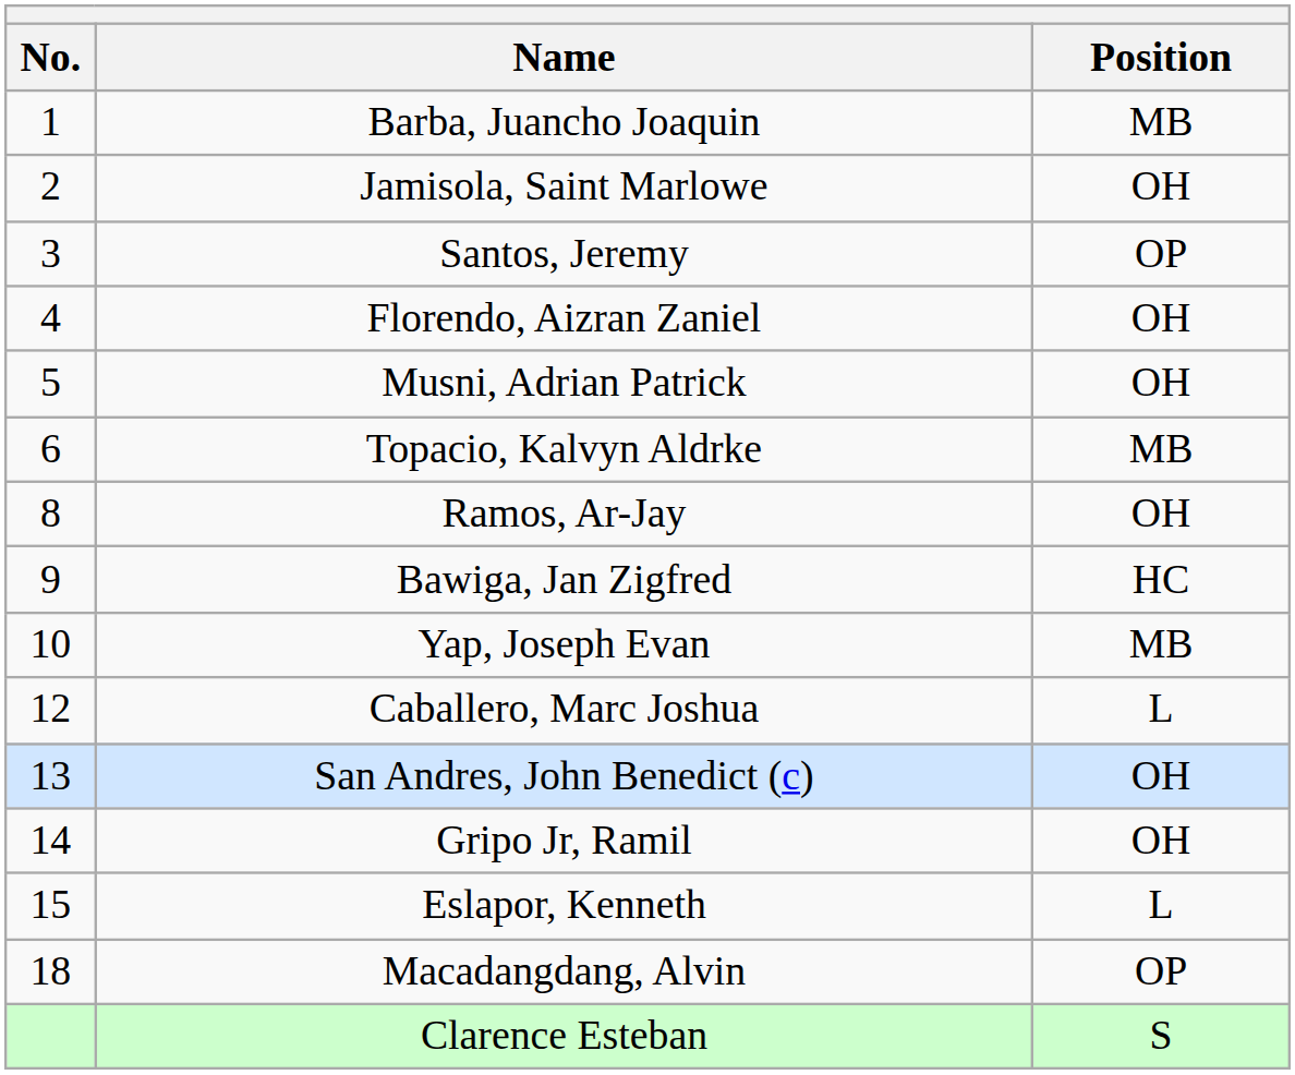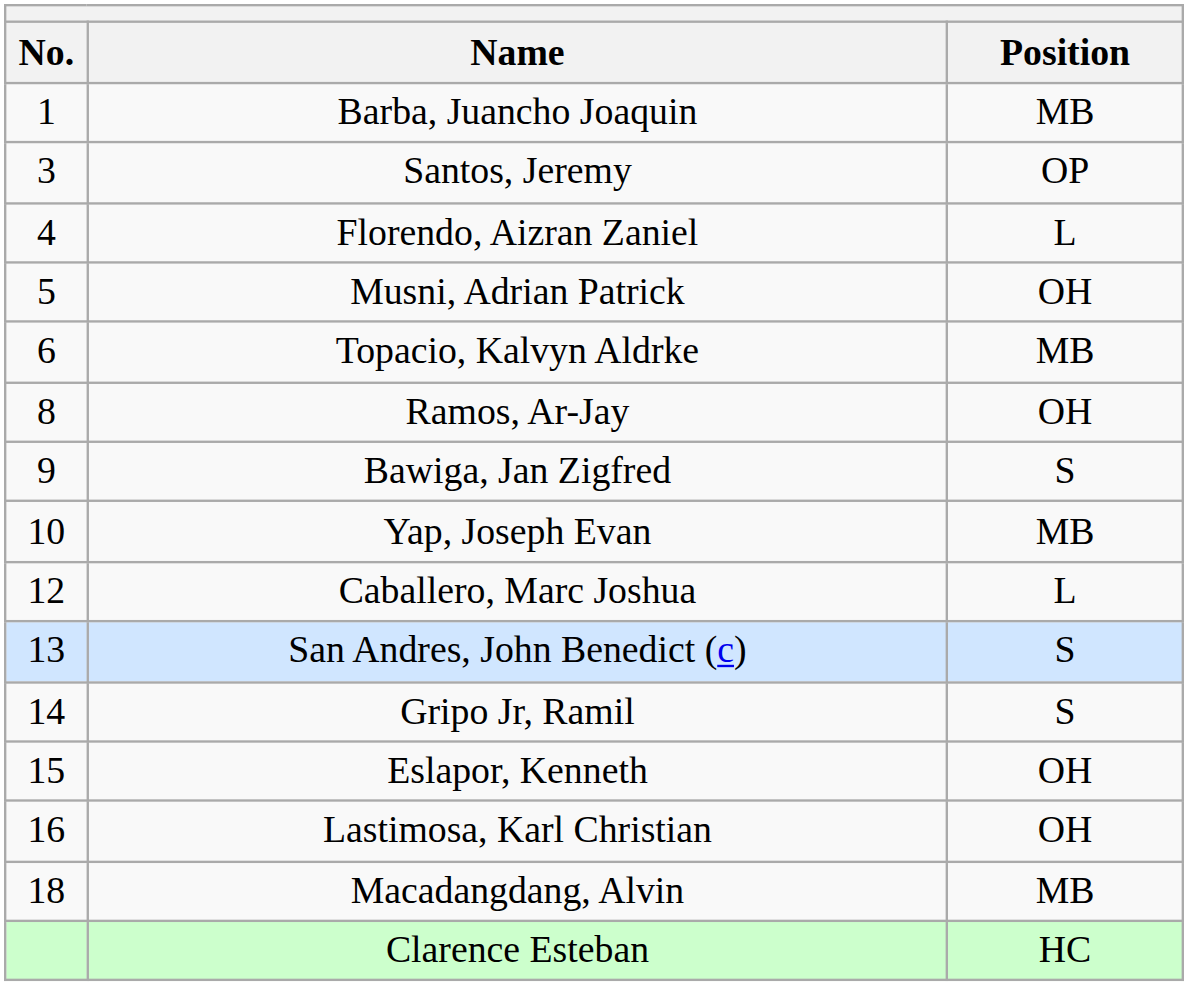- row: 2 | Jamisola, Saint Marlowe | OH
Florendo, Aizran Zaniel | Position: OH -> L
Bawiga, Jan Zigfred | Position: HC -> S
San Andres, John Benedict (c) | Position: OH -> S
Gripo Jr, Ramil | Position: OH -> S
Eslapor, Kenneth | Position: L -> OH
+ row: 16 | Lastimosa, Karl Christian | OH
Macadangdang, Alvin | Position: OP -> MB
Clarence Esteban | Position: S -> HC
